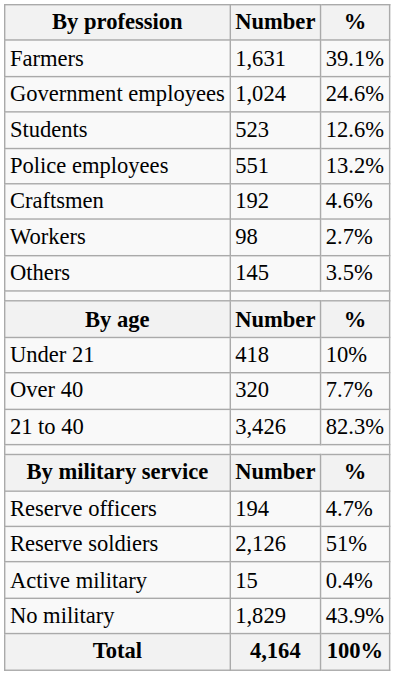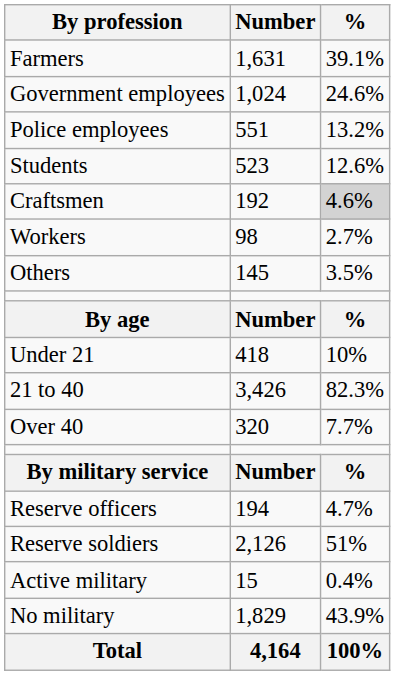rows swapped: Police employees <-> Students
Craftsmen | %: no background -> lightgrey background
rows swapped: 21 to 40 <-> Over 40
